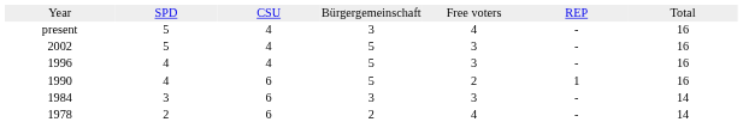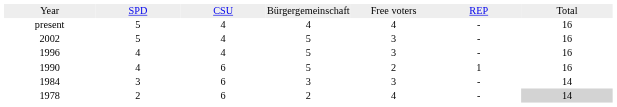present | column 4: 3 -> 4
1978 | column 7: no background -> lightgrey background
